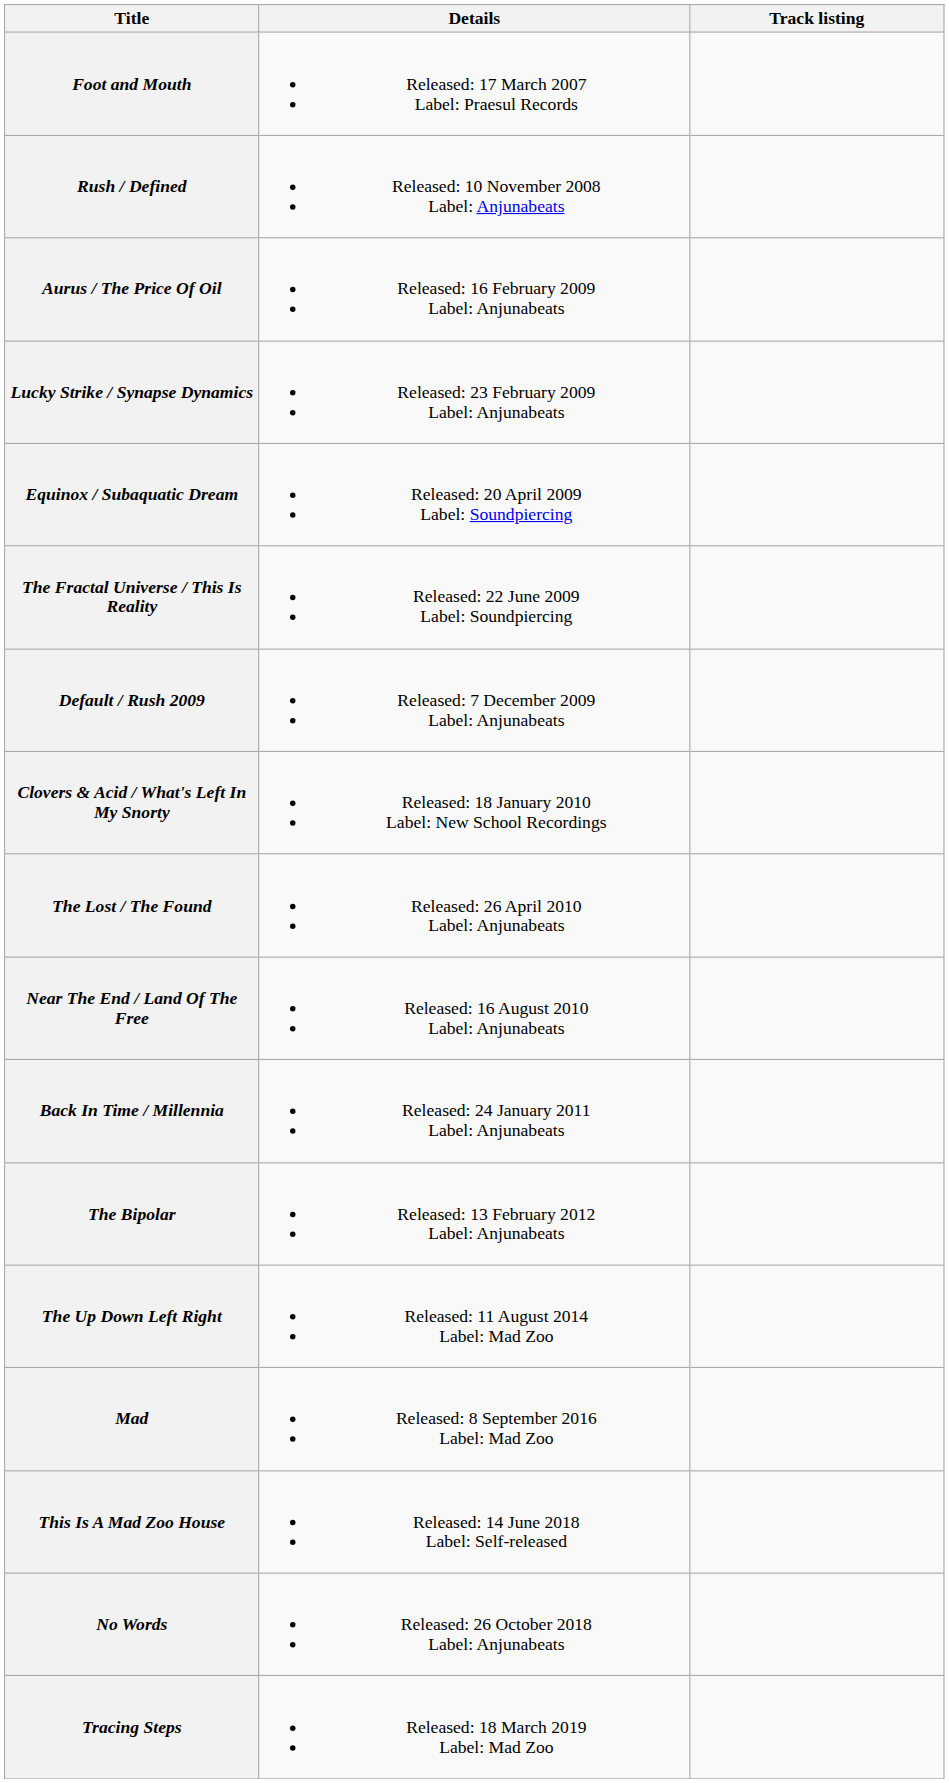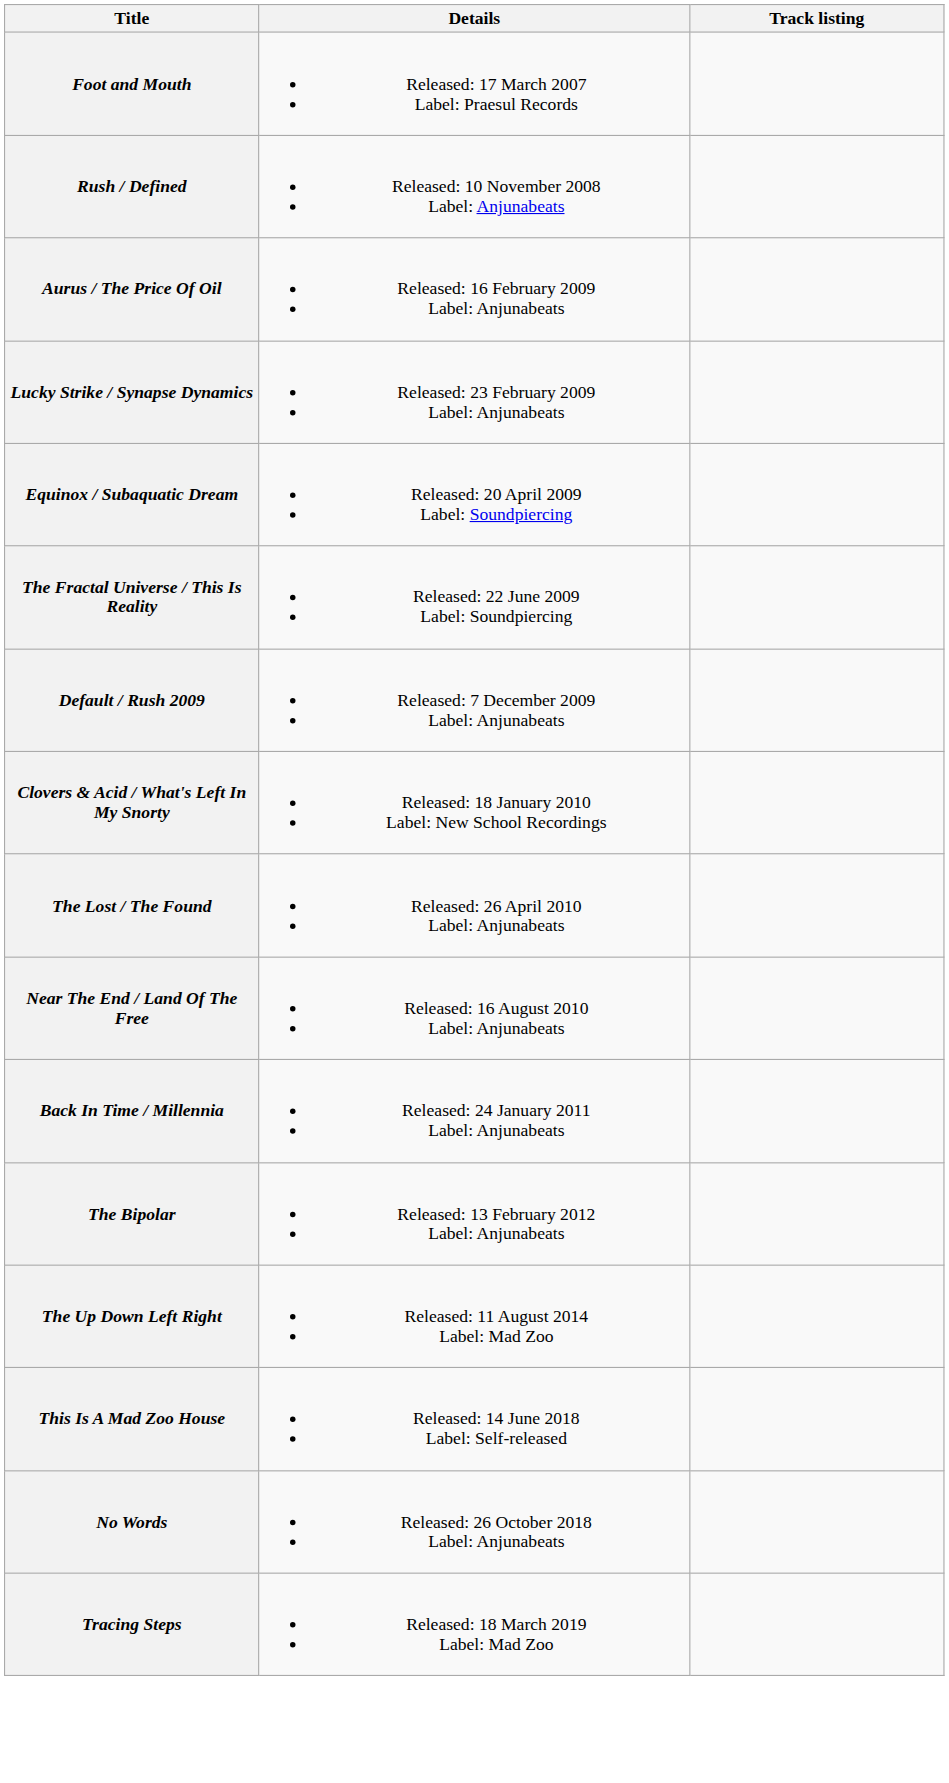- row: Mad | Released: 8 September 2016 Label: Mad Zoo
